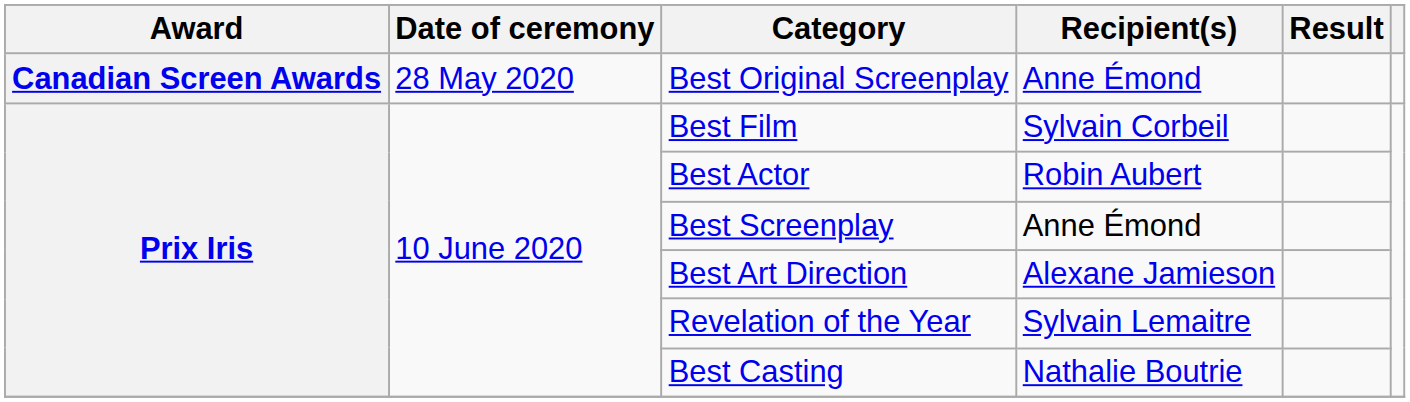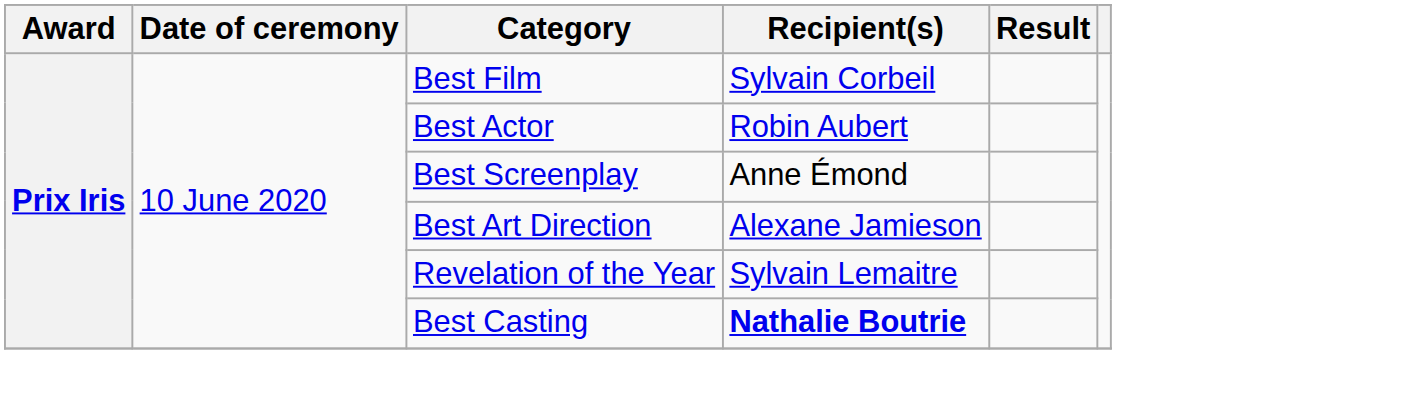- row: Canadian Screen Awards | 28 May 2020 | Best Original Screenplay | Anne Émond
Best Casting | Recipient(s): normal -> bold
